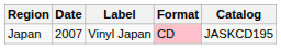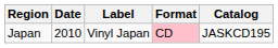Japan | Date: 2007 -> 2010
